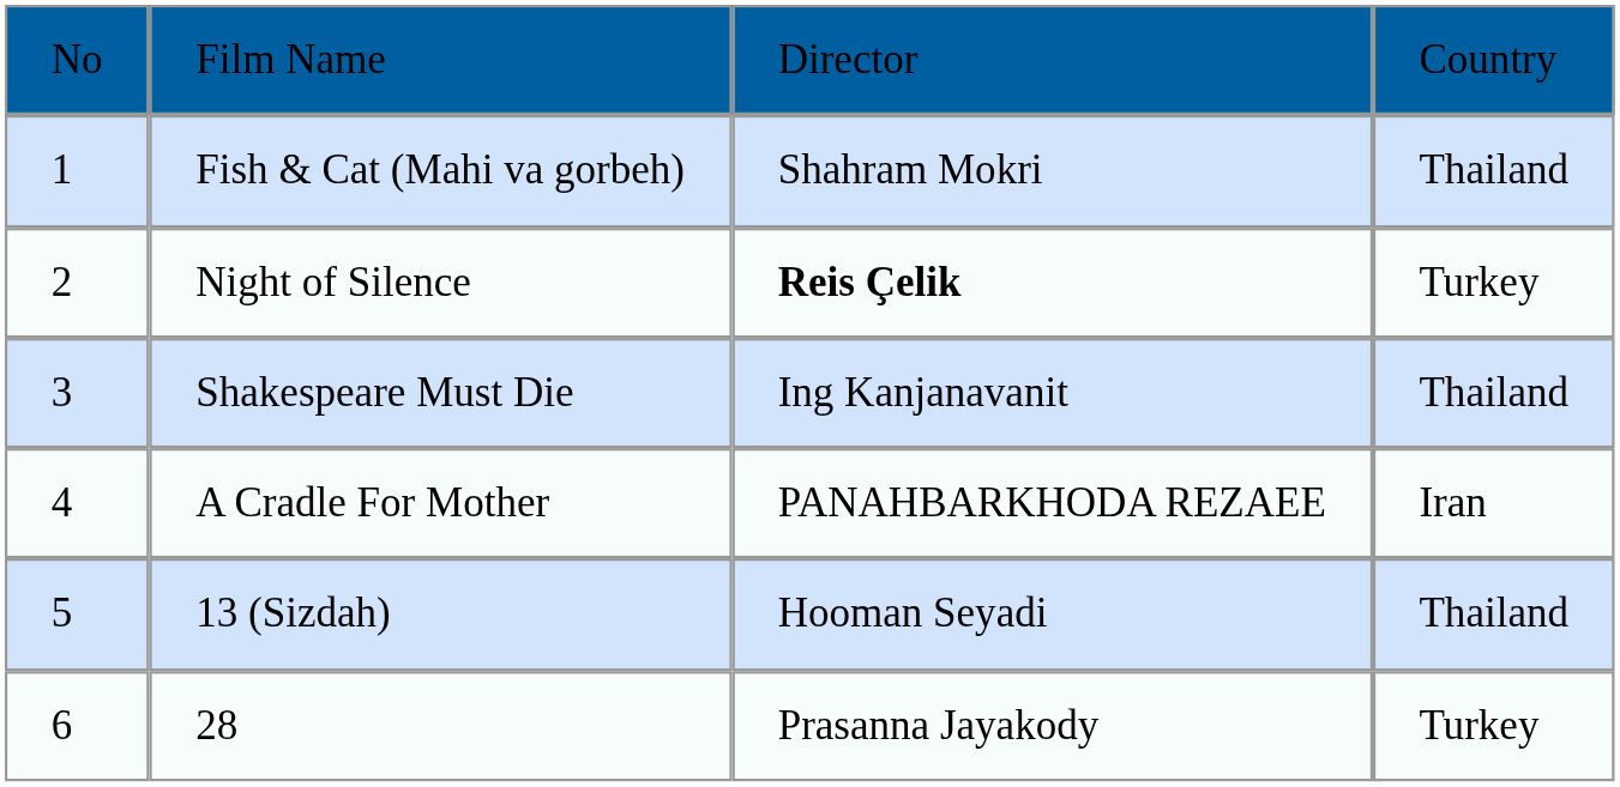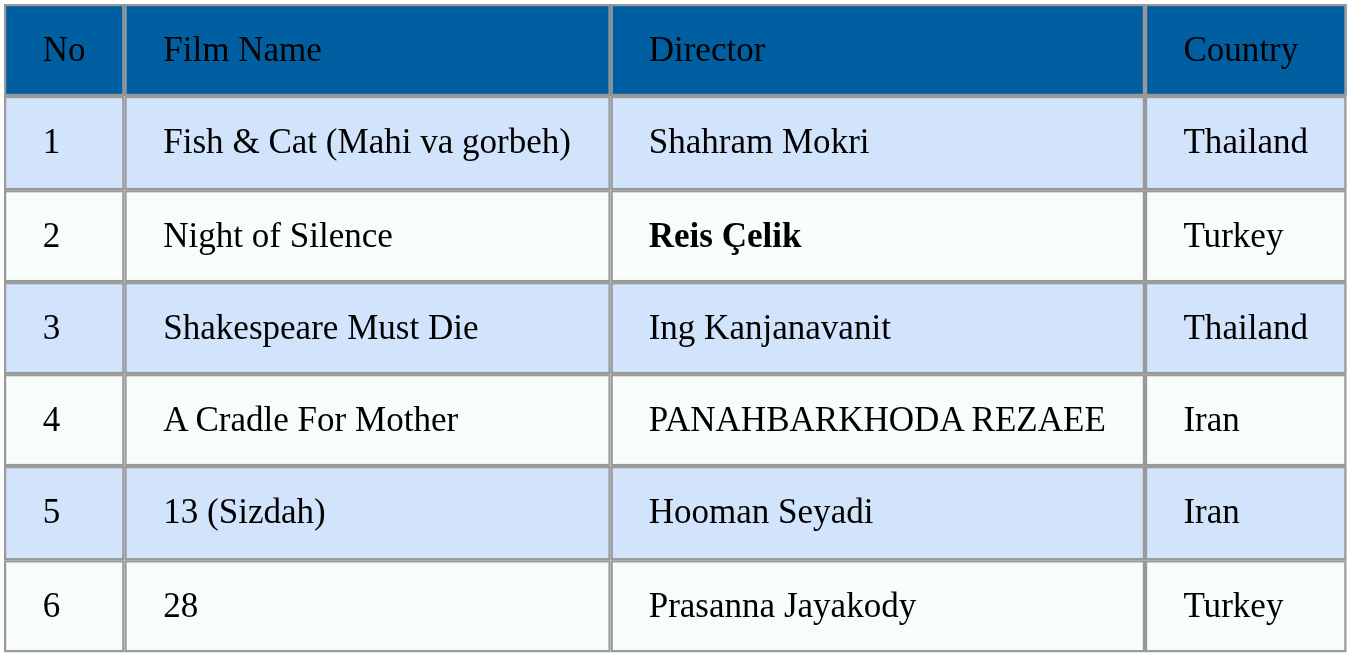13 (Sizdah) | column 4: Thailand -> Iran
